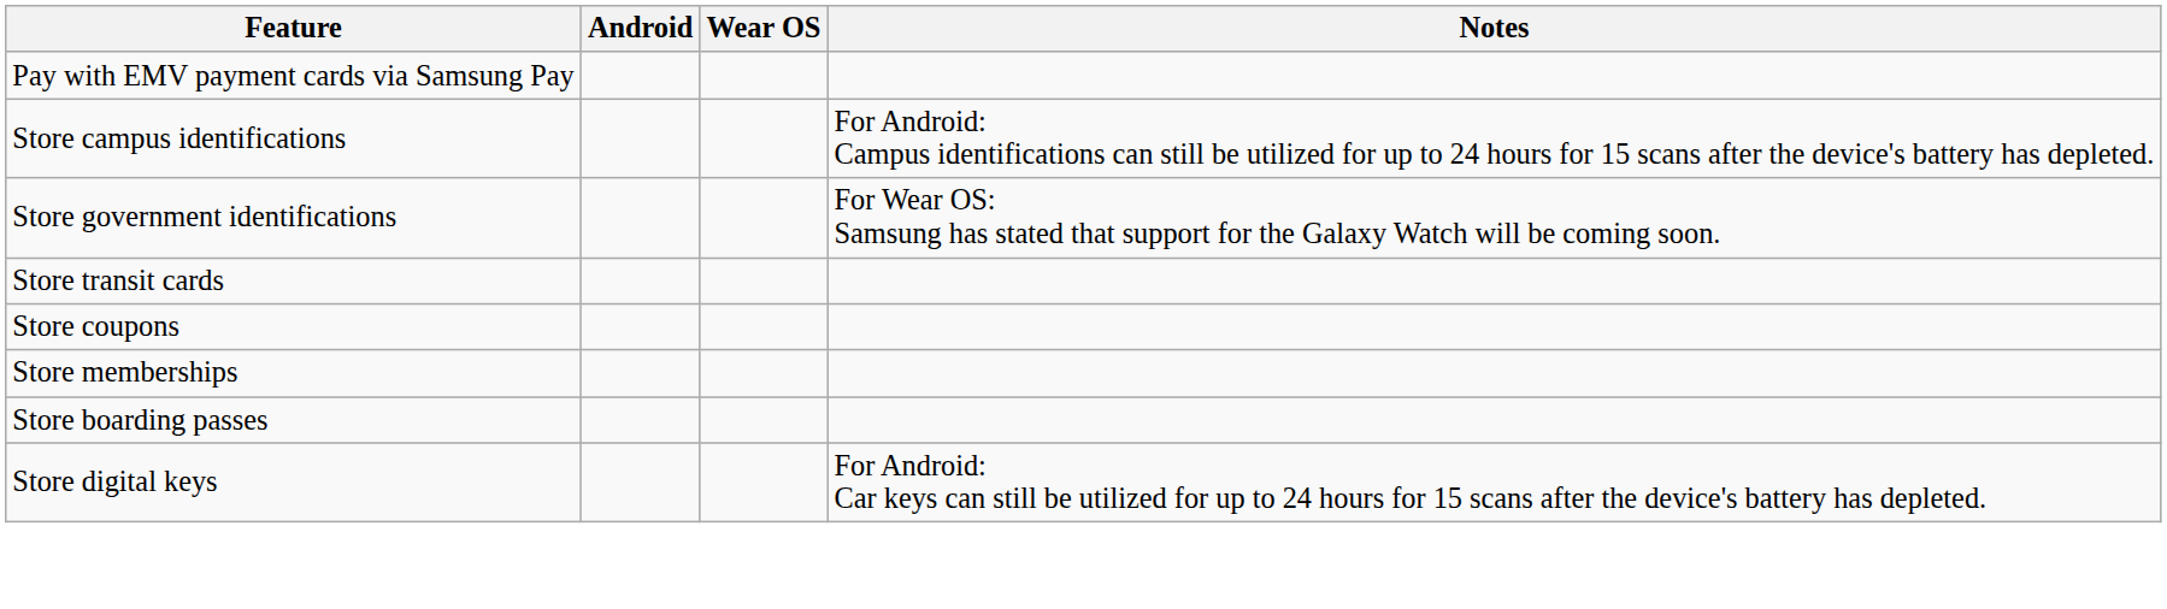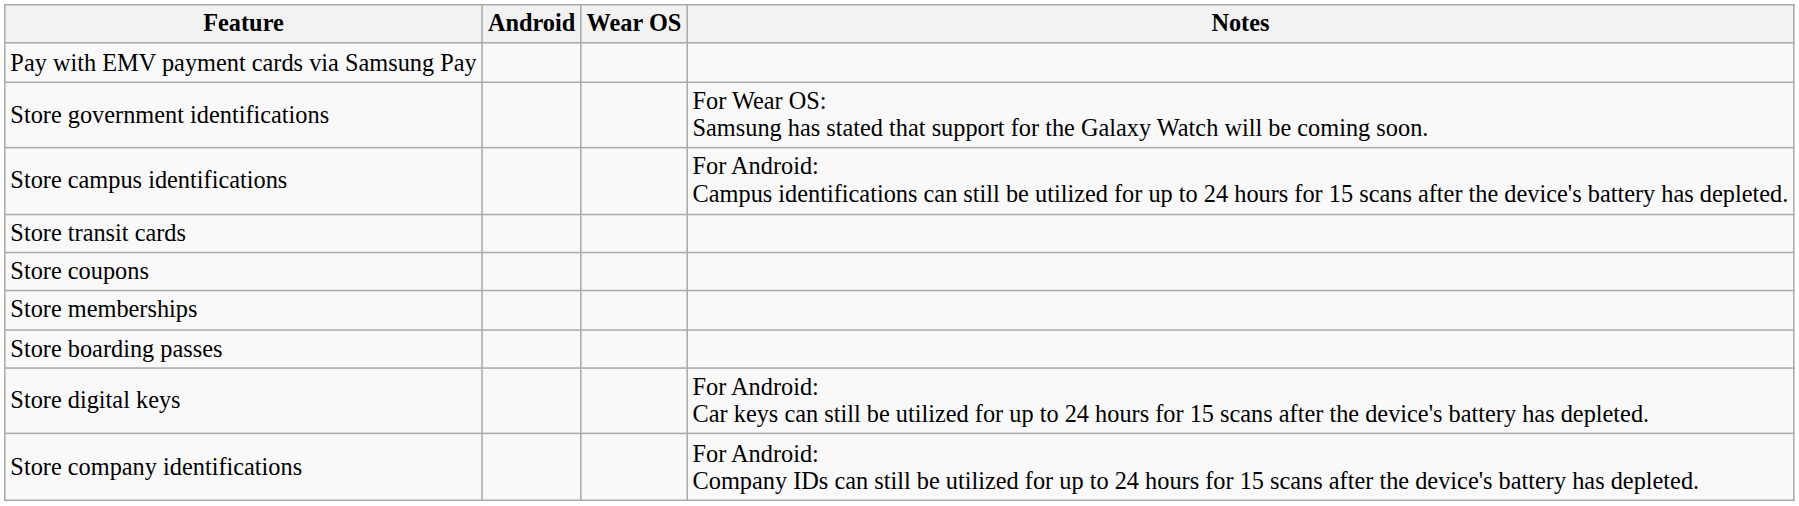rows swapped: Store government identifications <-> Store campus identifications
+ row: Store company identifications | For Android: Company IDs can still be utilized for up to 24 hours for 15 scans after the device's battery has depleted.
